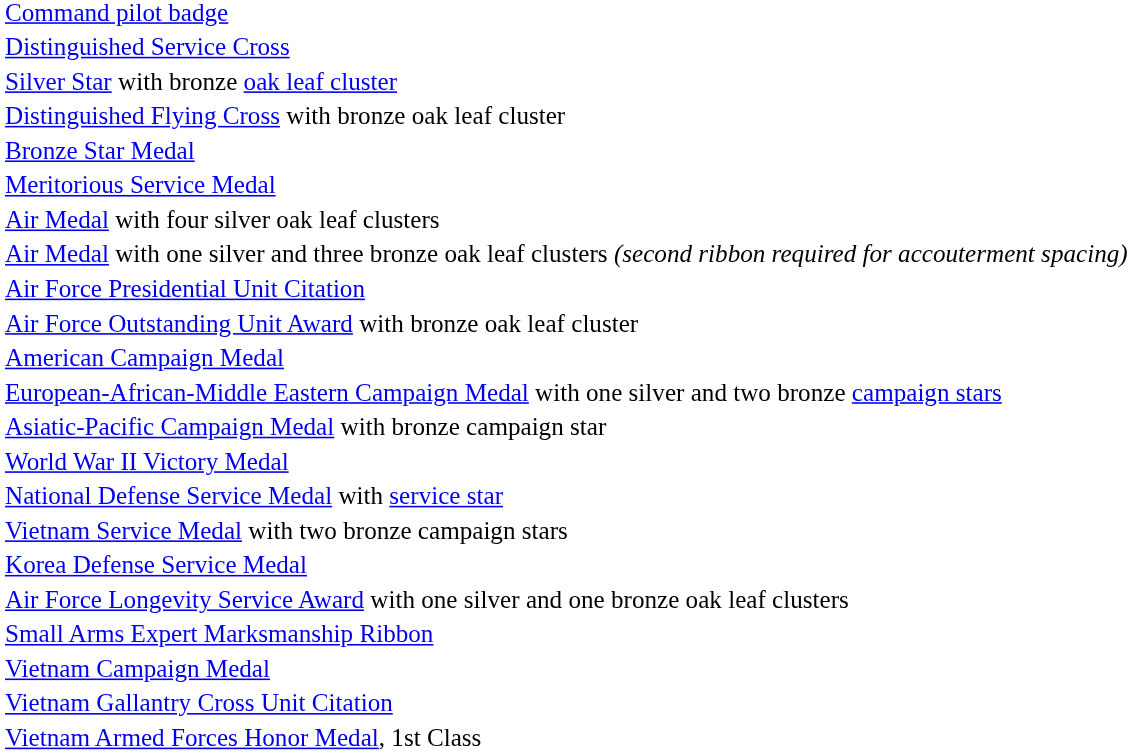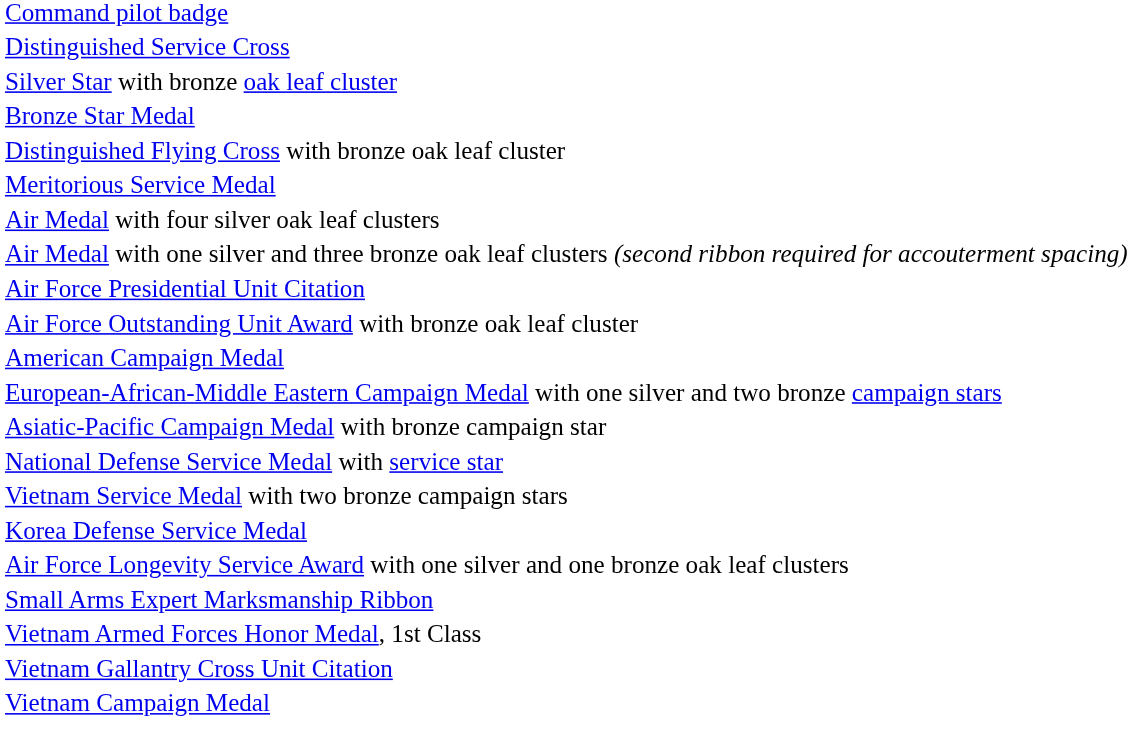rows swapped: Distinguished Flying Cross with bronze oak leaf cluster <-> Bronze Star Medal
- row: World War II Victory Medal
rows swapped: Vietnam Armed Forces Honor Medal, 1st Class <-> Vietnam Campaign Medal
